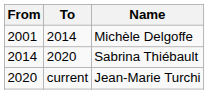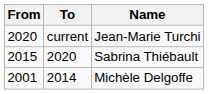rows swapped: Michèle Delgoffe <-> Jean-Marie Turchi
Sabrina Thiébault | From: 2014 -> 2015
